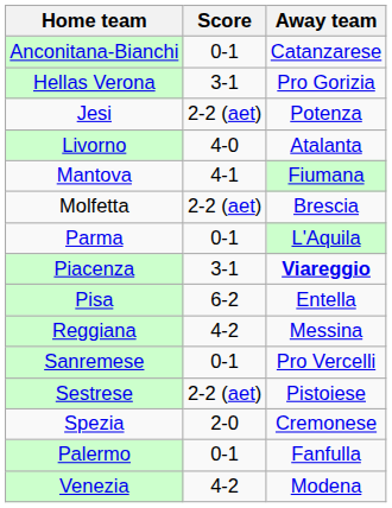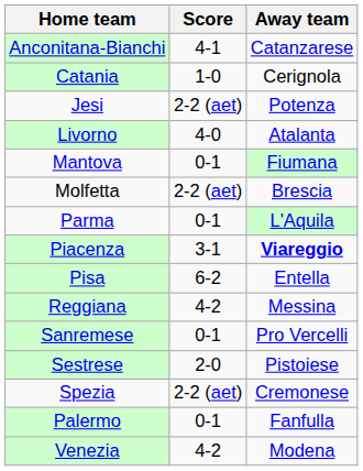Anconitana-Bianchi | Score: 0-1 -> 4-1
+ row: Catania | 1-0 | Cerignola
- row: Hellas Verona | 3-1 | Pro Gorizia
Mantova | Score: 4-1 -> 0-1
Sestrese | Score: 2-2 (aet) -> 2-0
Spezia | Score: 2-0 -> 2-2 (aet)
